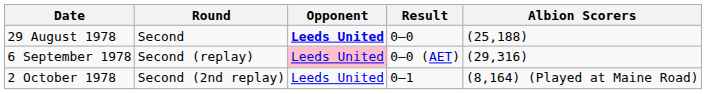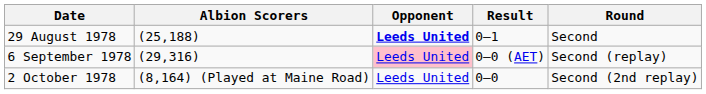columns swapped: Round <-> Albion Scorers
29 August 1978 | Result: 0–0 -> 0–1
2 October 1978 | Result: 0–1 -> 0–0
